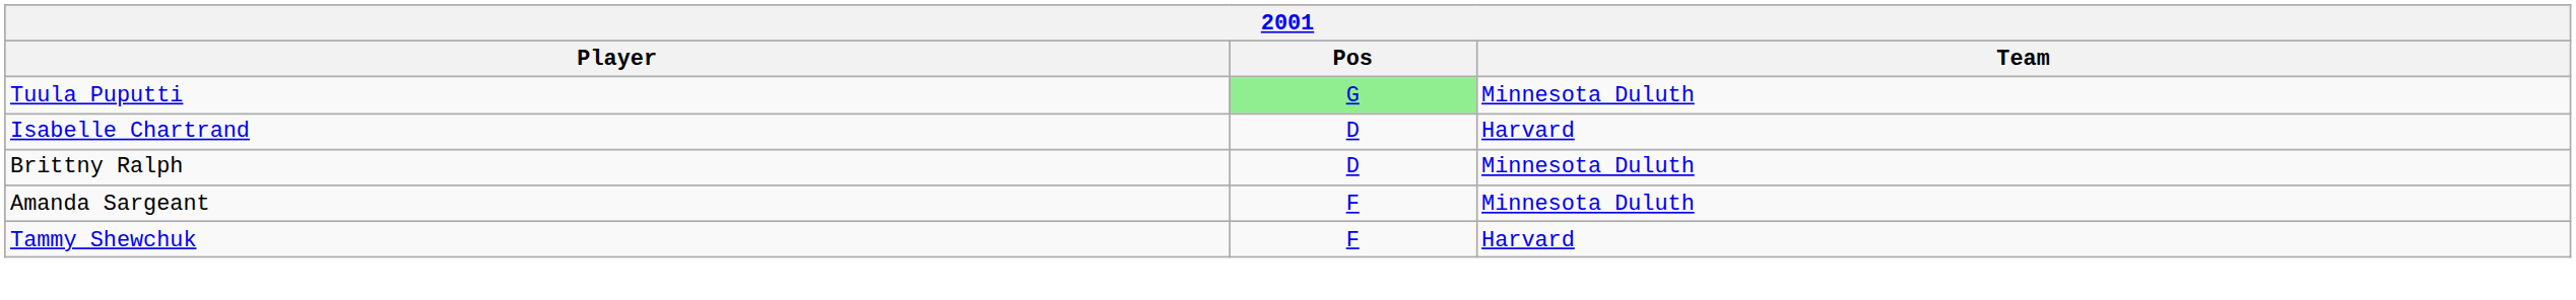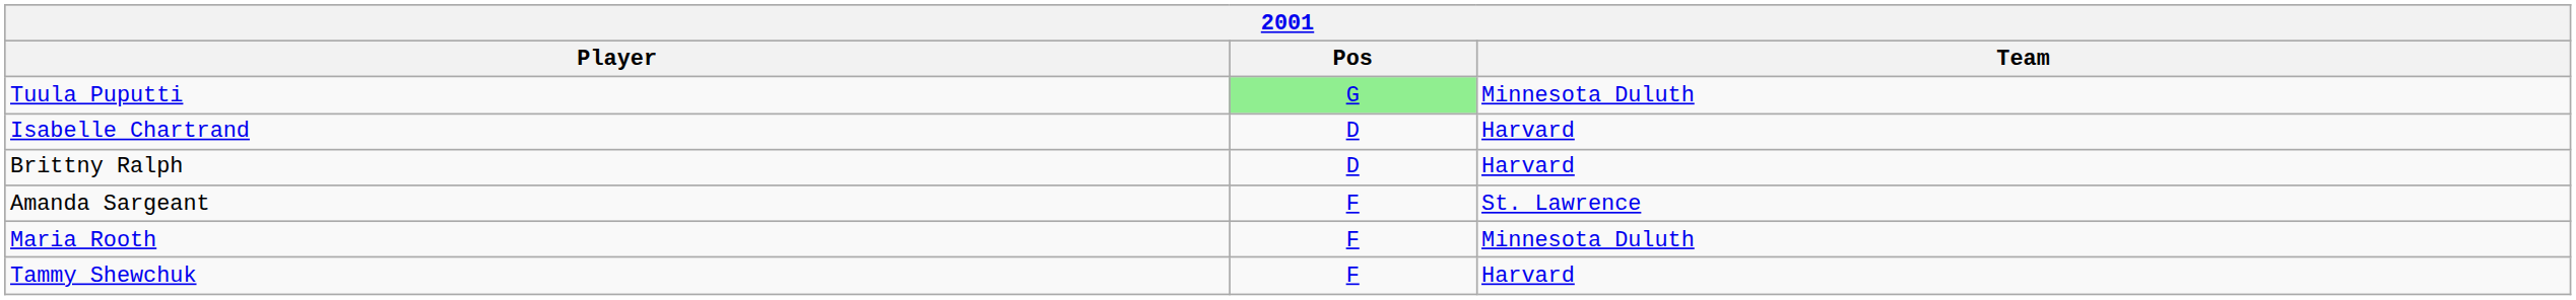Brittny Ralph | Team: Minnesota Duluth -> Harvard
Amanda Sargeant | Team: Minnesota Duluth -> St. Lawrence
+ row: Maria Rooth | F | Minnesota Duluth
